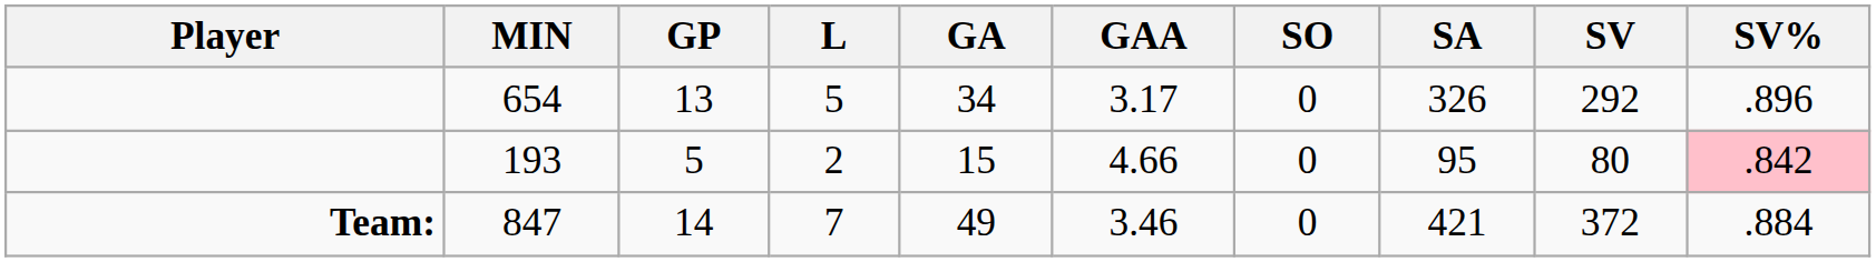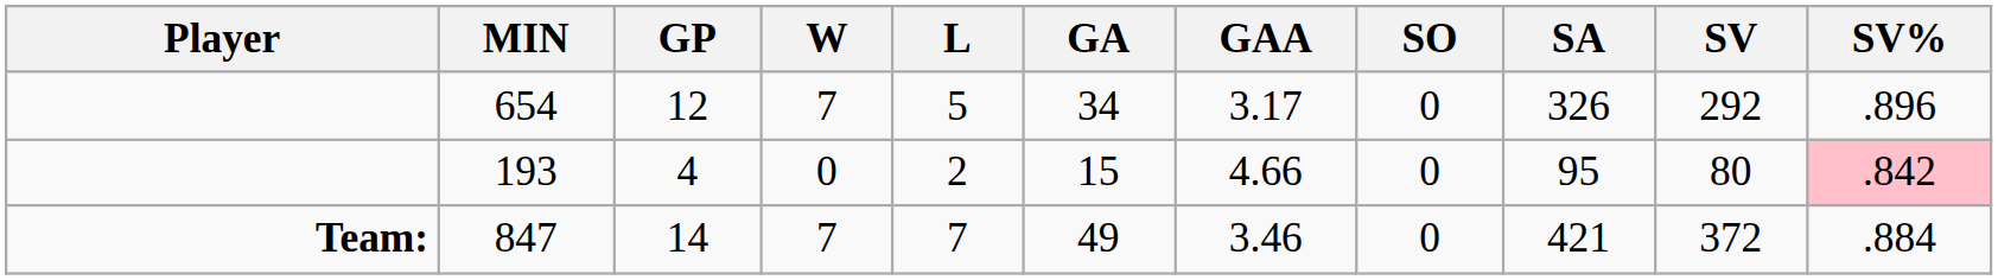+ column: W | 7 | 0 | 7
654 | GP: 13 -> 12
193 | GP: 5 -> 4
